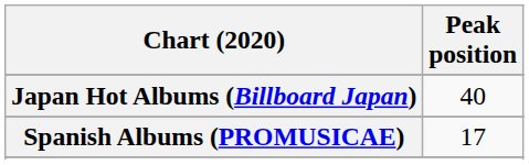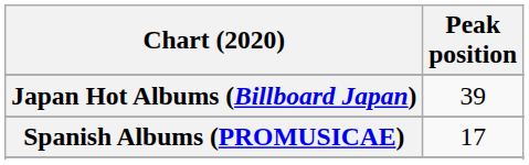Japan Hot Albums (Billboard Japan) | Peak position: 40 -> 39
